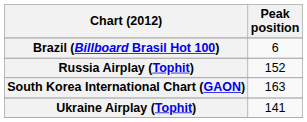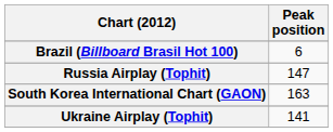Russia Airplay (Tophit) | Peak position: 152 -> 147
